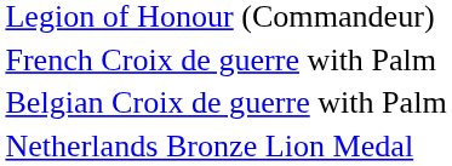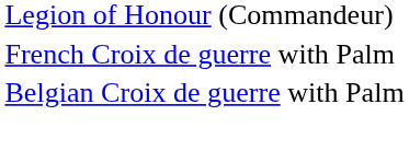- row: Netherlands Bronze Lion Medal
